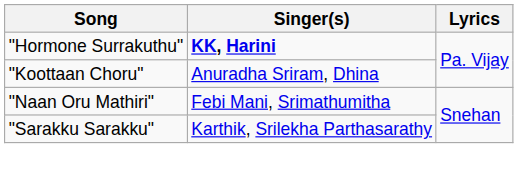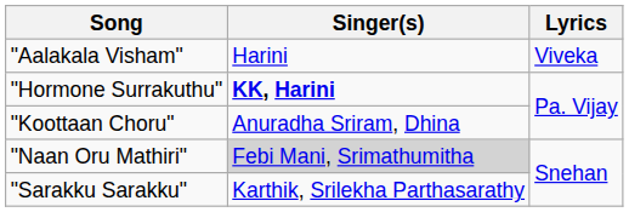+ row: "Aalakala Visham" | Harini | Viveka
"Naan Oru Mathiri" | Singer(s): no background -> lightgrey background
